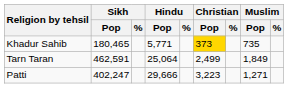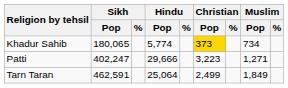Khadur Sahib | Sikh / Pop: 180,465 -> 180,065
Khadur Sahib | Hindu / Pop: 5,771 -> 5,774
Khadur Sahib | Muslim / Pop: 735 -> 734
rows swapped: Tarn Taran <-> Patti
